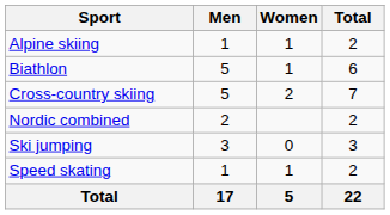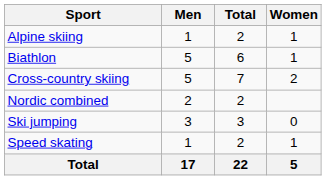columns swapped: Women <-> Total
